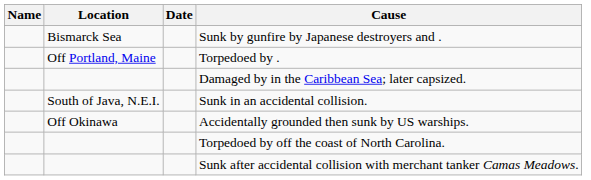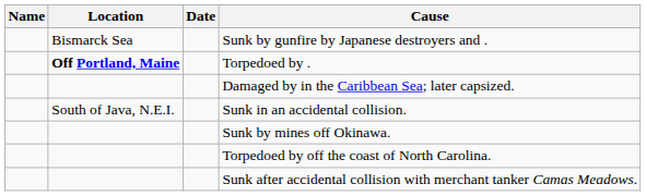Torpedoed by . | Location: normal -> bold
- row: Off Okinawa | Accidentally grounded then sunk by US warships.
+ row: Sunk by mines off Okinawa.
